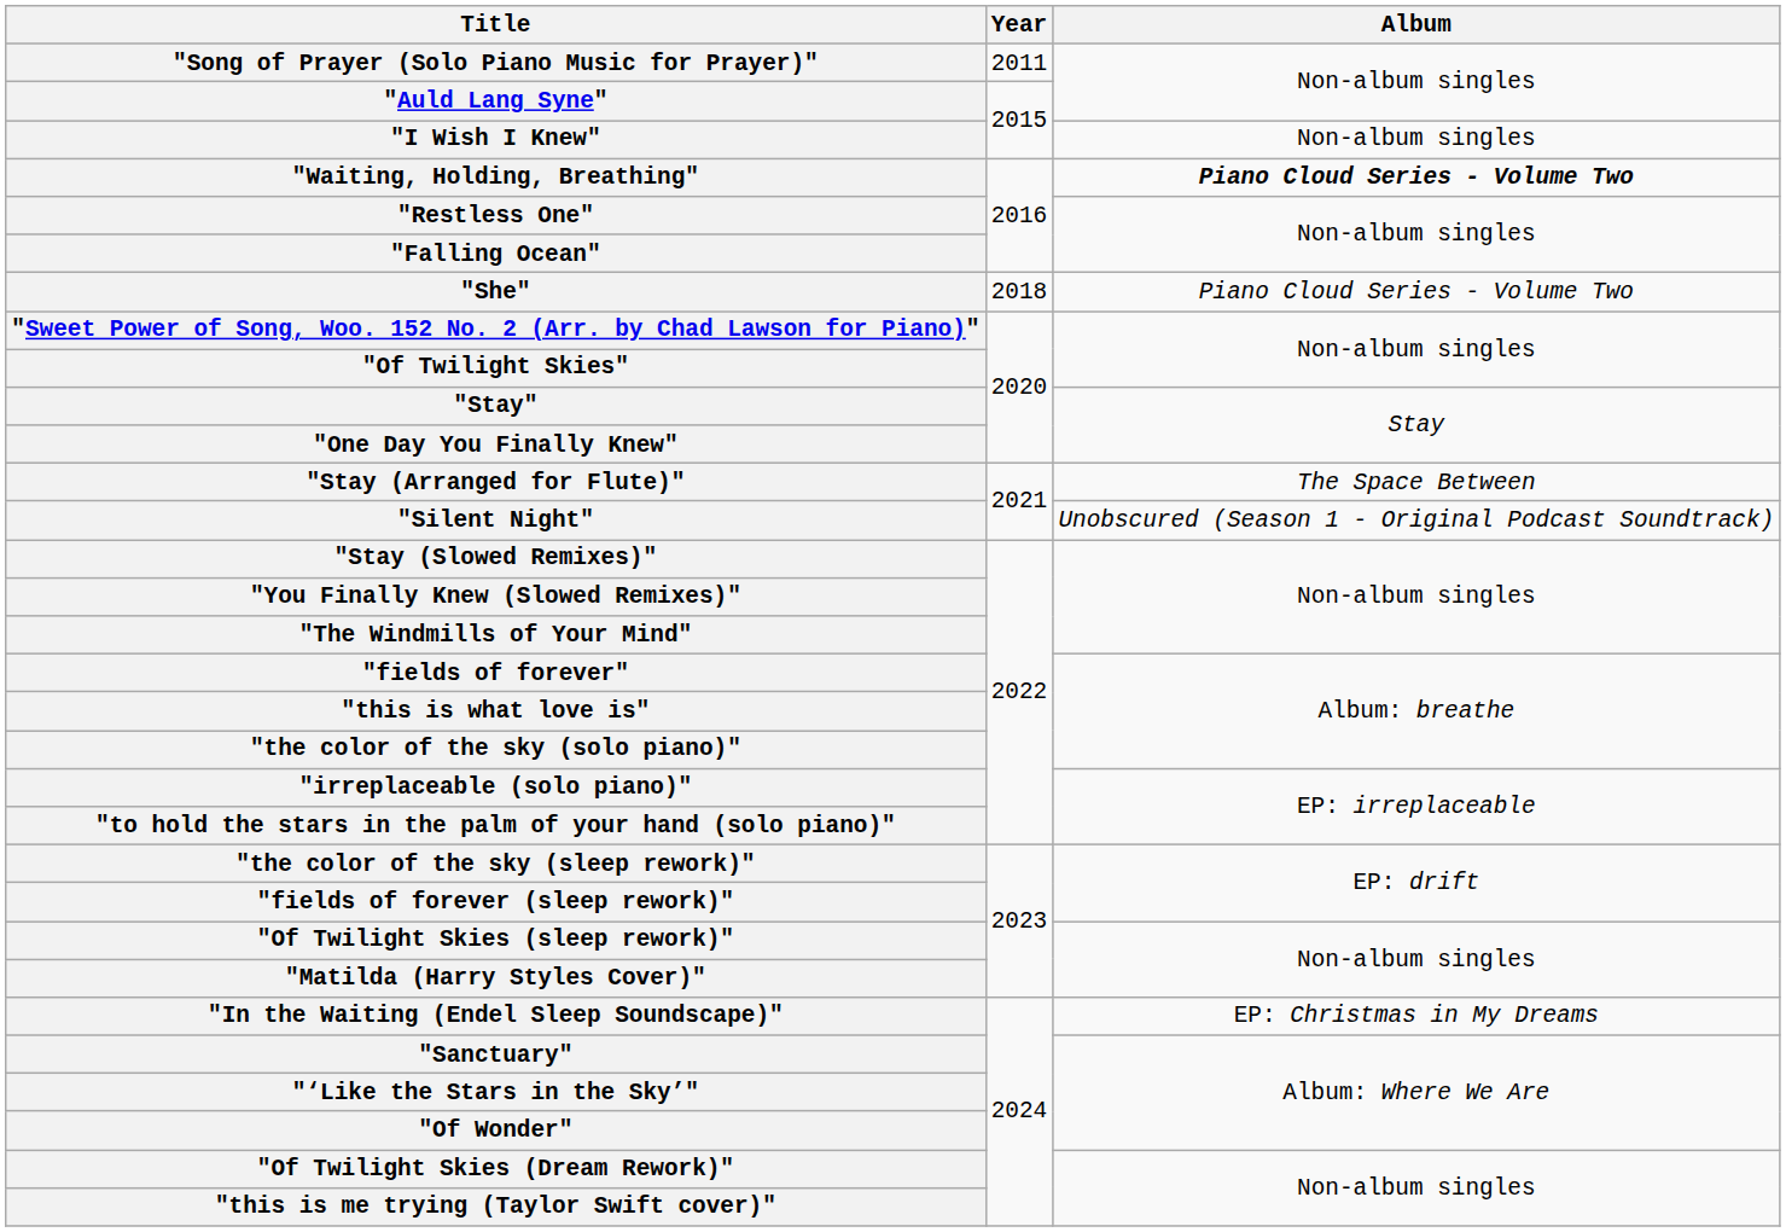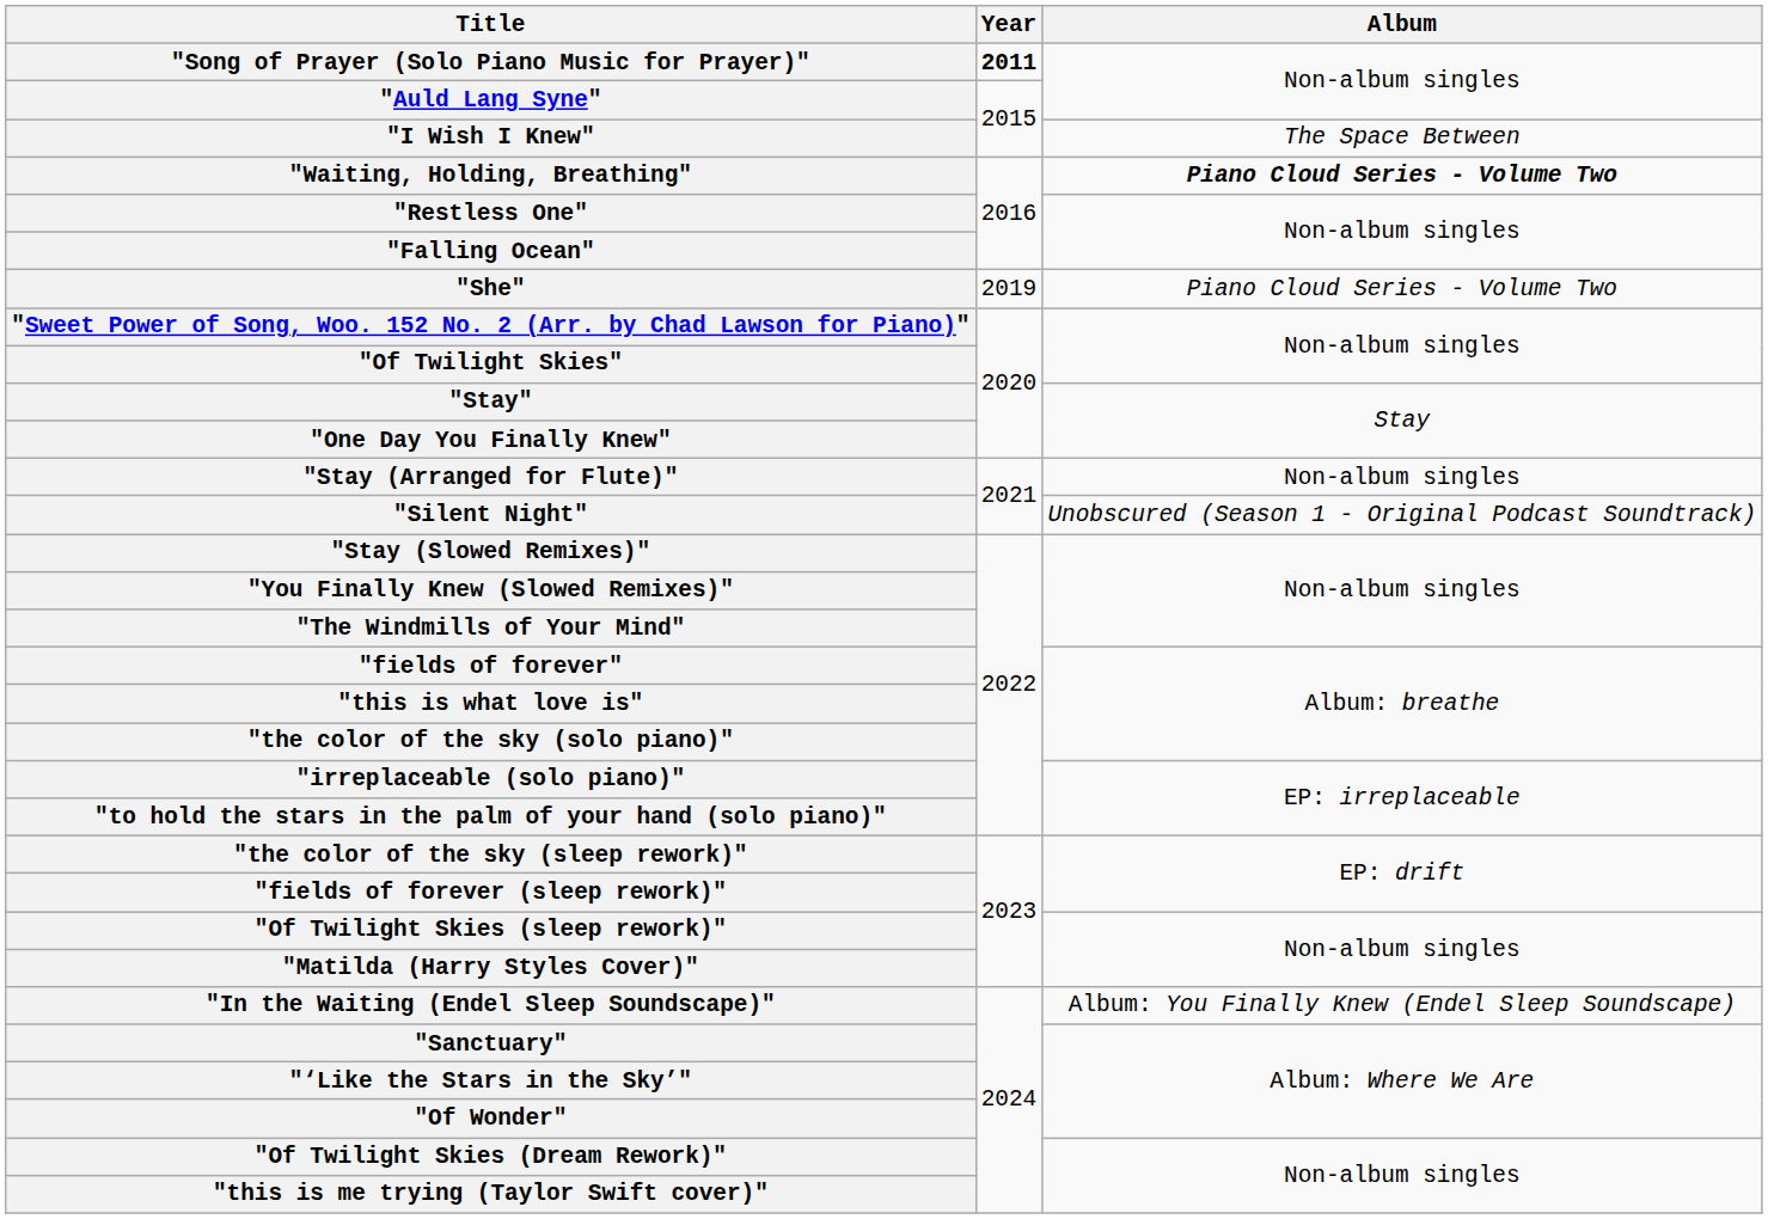"Song of Prayer (Solo Piano Music for Prayer)" | Year: normal -> bold
"I Wish I Knew" | Album: Non-album singles -> The Space Between
"She" | Year: 2018 -> 2019
"Stay (Arranged for Flute)" | Album: The Space Between -> Non-album singles
"In the Waiting (Endel Sleep Soundscape)" | Album: EP: Christmas in My Dreams -> Album: You Finally Knew (Endel Sleep Soundscape)
